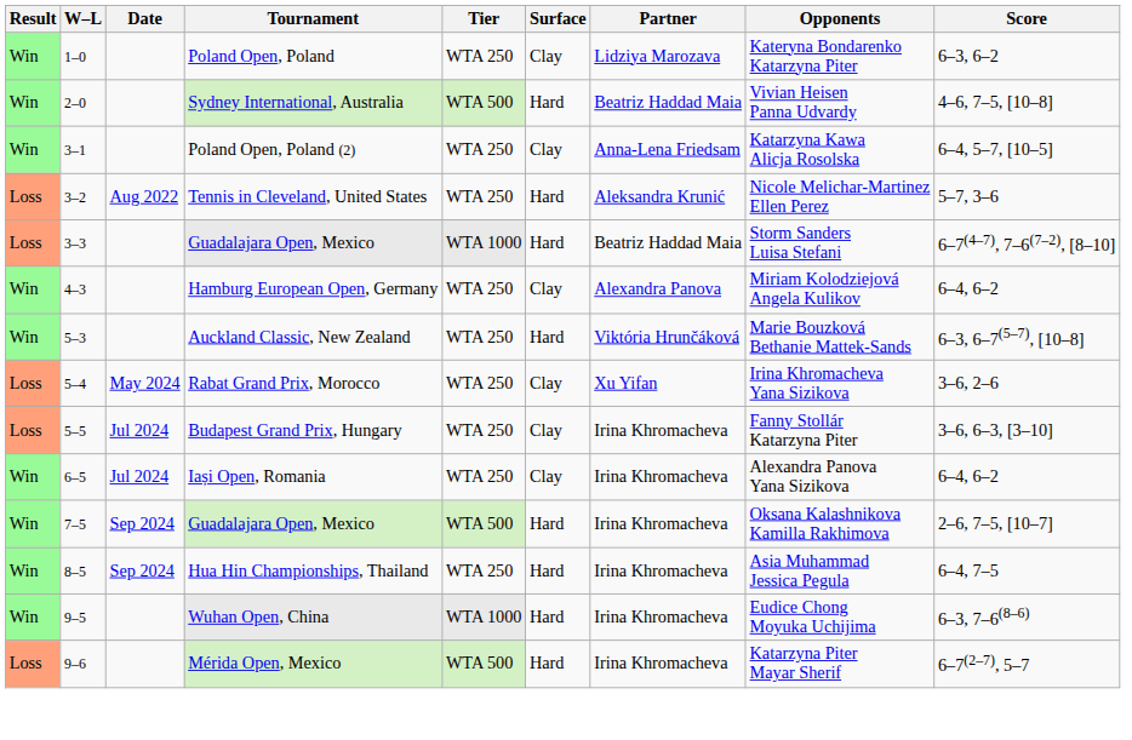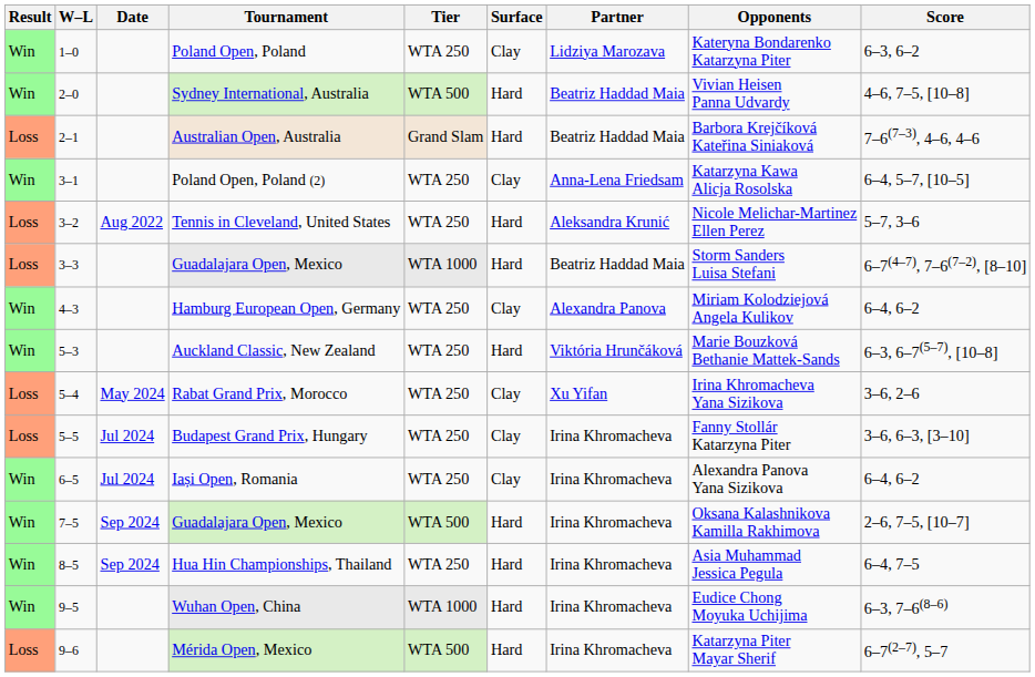+ row: Loss | 2–1 | Australian Open, Australia | Grand Slam | Hard | Beatriz Haddad Maia | Barbora Krejčíková Kateřina Siniaková | 7–6(7–3), 4–6, 4–6
